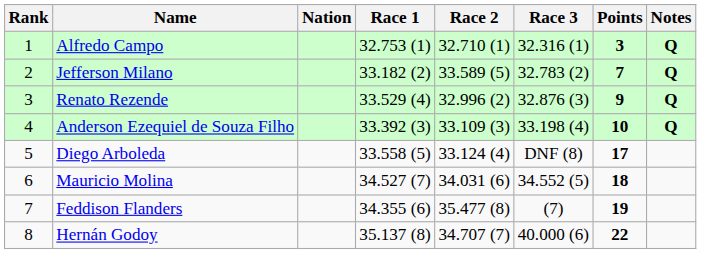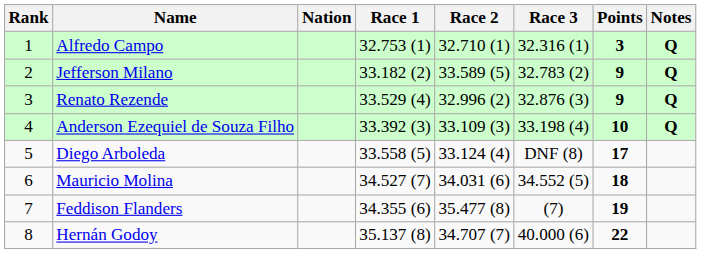Jefferson Milano | Points: 7 -> 9
